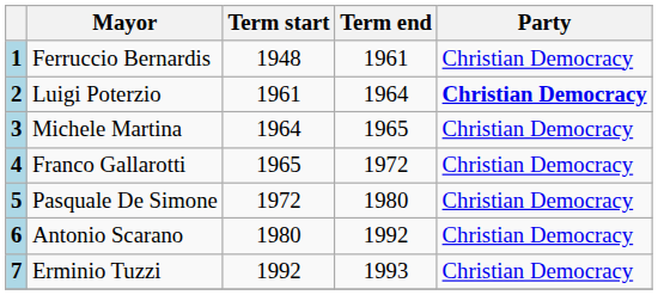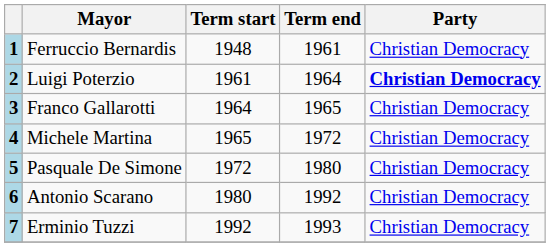3 | Mayor: Michele Martina -> Franco Gallarotti
4 | Mayor: Franco Gallarotti -> Michele Martina
